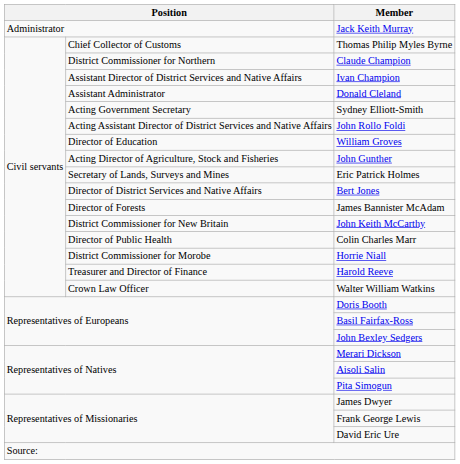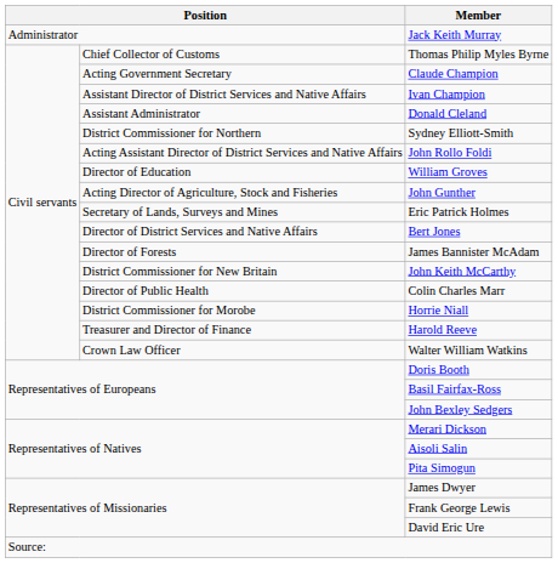Claude Champion | column 2: District Commissioner for Northern -> Acting Government Secretary
Sydney Elliott-Smith | column 2: Acting Government Secretary -> District Commissioner for Northern
